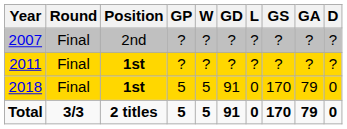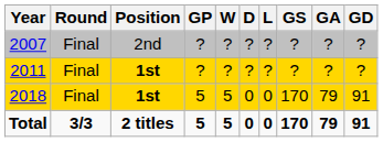columns swapped: D <-> GD
